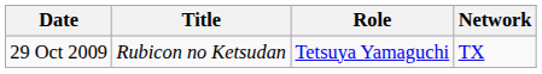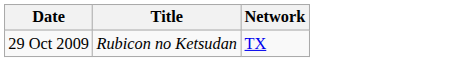- column: Role | Tetsuya Yamaguchi
